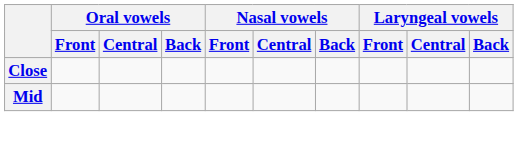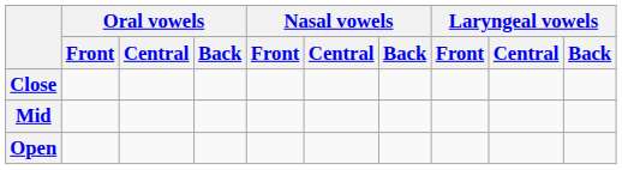+ row: Open
